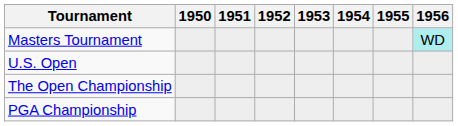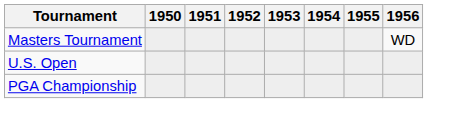Masters Tournament | 1956: paleturquoise background -> no background
- row: The Open Championship
